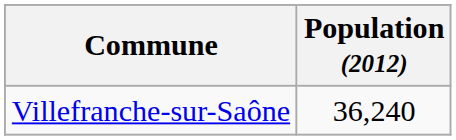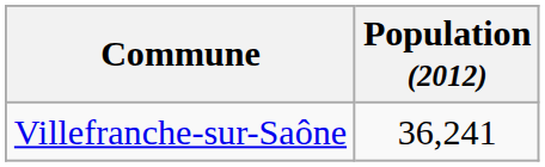Villefranche-sur-Saône | Population (2012): 36,240 -> 36,241
